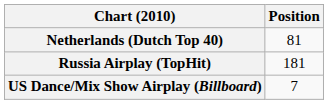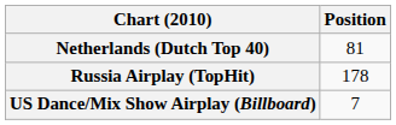Russia Airplay (TopHit) | Position: 181 -> 178
